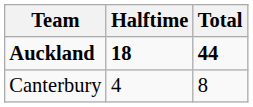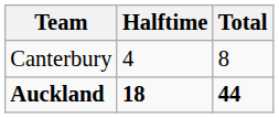rows swapped: Auckland <-> Canterbury
